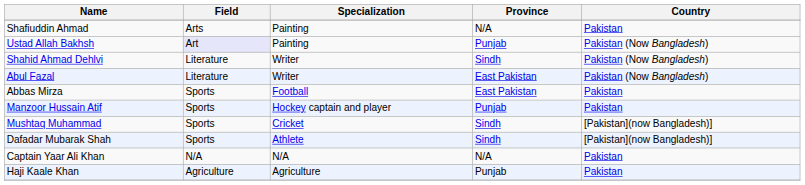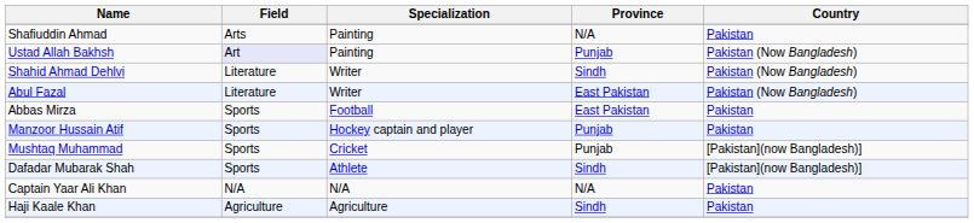Mushtaq Muhammad | Province: Sindh -> Punjab
Haji Kaale Khan | Province: Punjab -> Sindh
